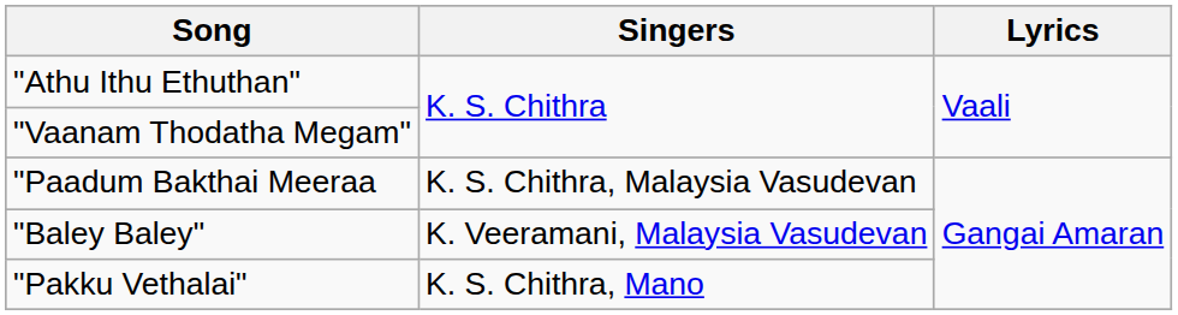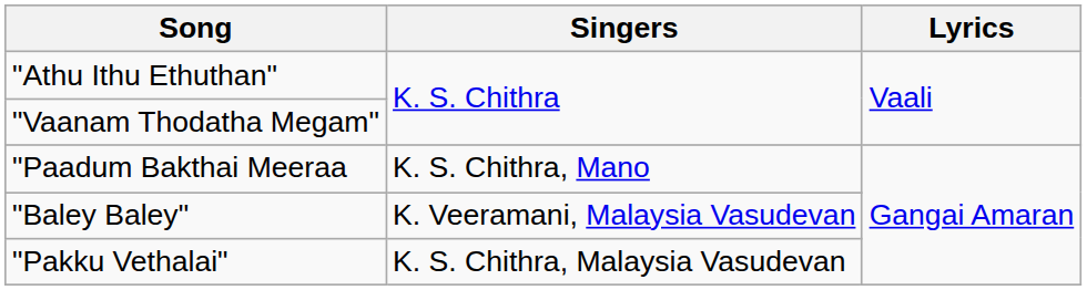"Paadum Bakthai Meeraa | Singers: K. S. Chithra, Malaysia Vasudevan -> K. S. Chithra, Mano
"Pakku Vethalai" | Singers: K. S. Chithra, Mano -> K. S. Chithra, Malaysia Vasudevan
